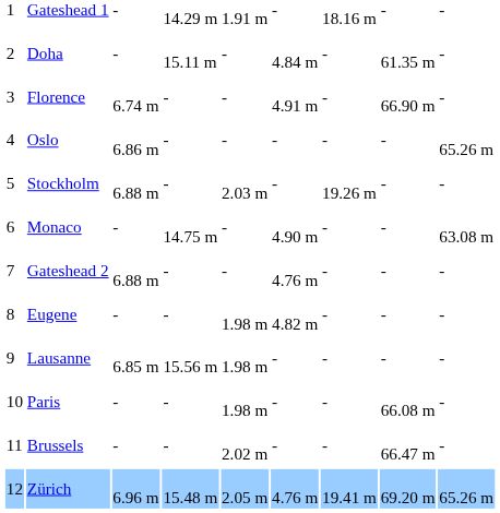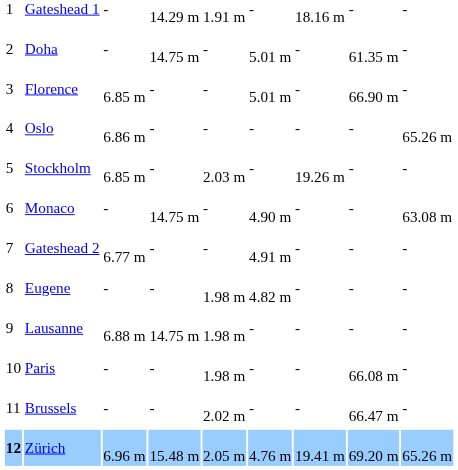Doha | column 4: 15.11 m -> 14.75 m
Doha | column 6: 4.84 m -> 5.01 m
Florence | column 3: 6.74 m -> 6.85 m
Florence | column 6: 4.91 m -> 5.01 m
Stockholm | column 3: 6.88 m -> 6.85 m
Gateshead 2 | column 3: 6.88 m -> 6.77 m
Gateshead 2 | column 6: 4.76 m -> 4.91 m
Lausanne | column 3: 6.85 m -> 6.88 m
Lausanne | column 4: 15.56 m -> 14.75 m
Zürich | column 1: normal -> bold
